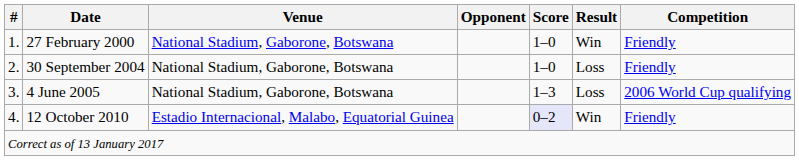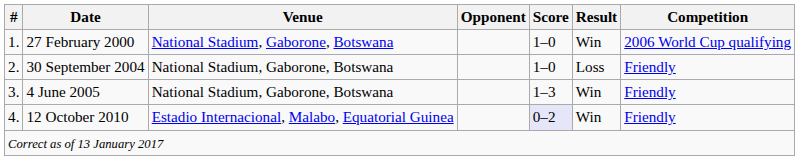27 February 2000 | Competition: Friendly -> 2006 World Cup qualifying
4 June 2005 | Result: Loss -> Win
4 June 2005 | Competition: 2006 World Cup qualifying -> Friendly
